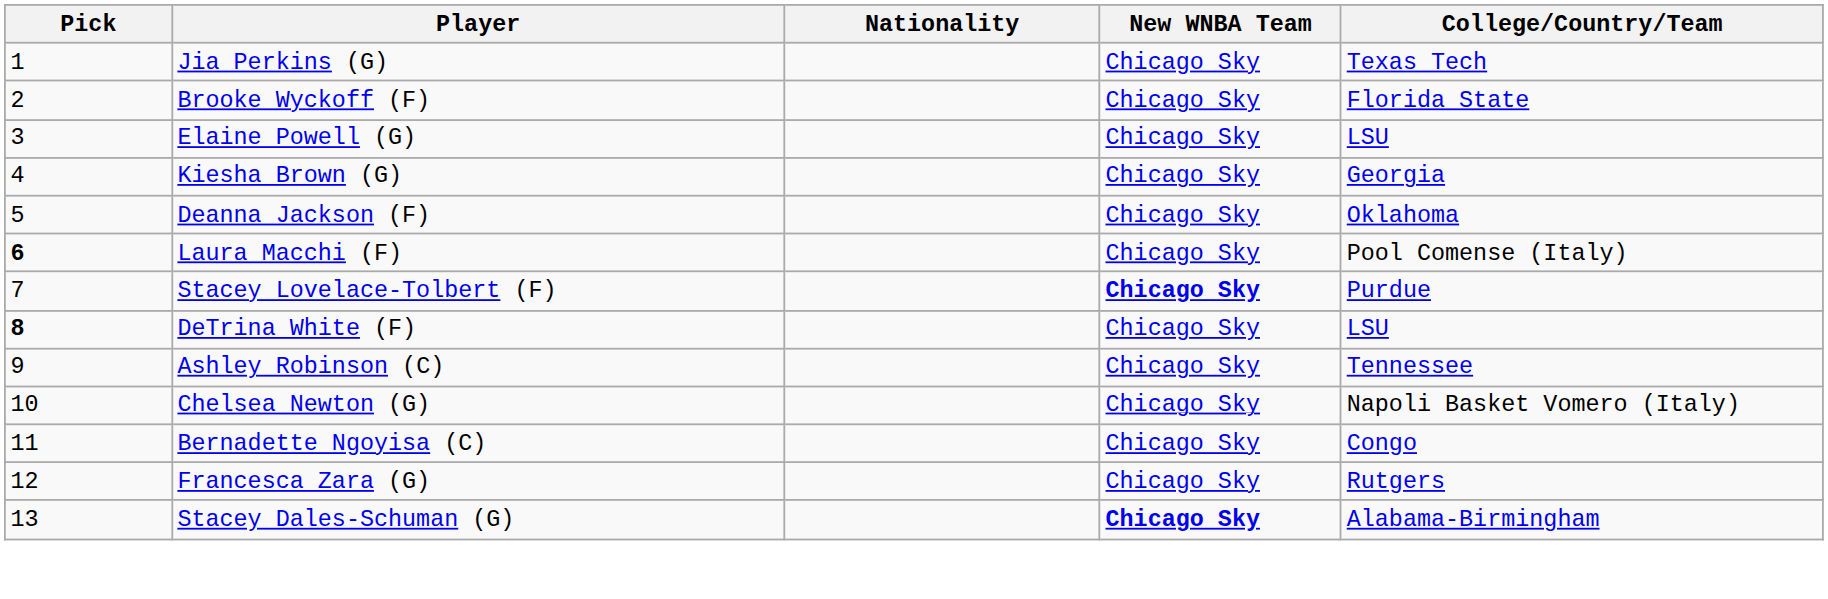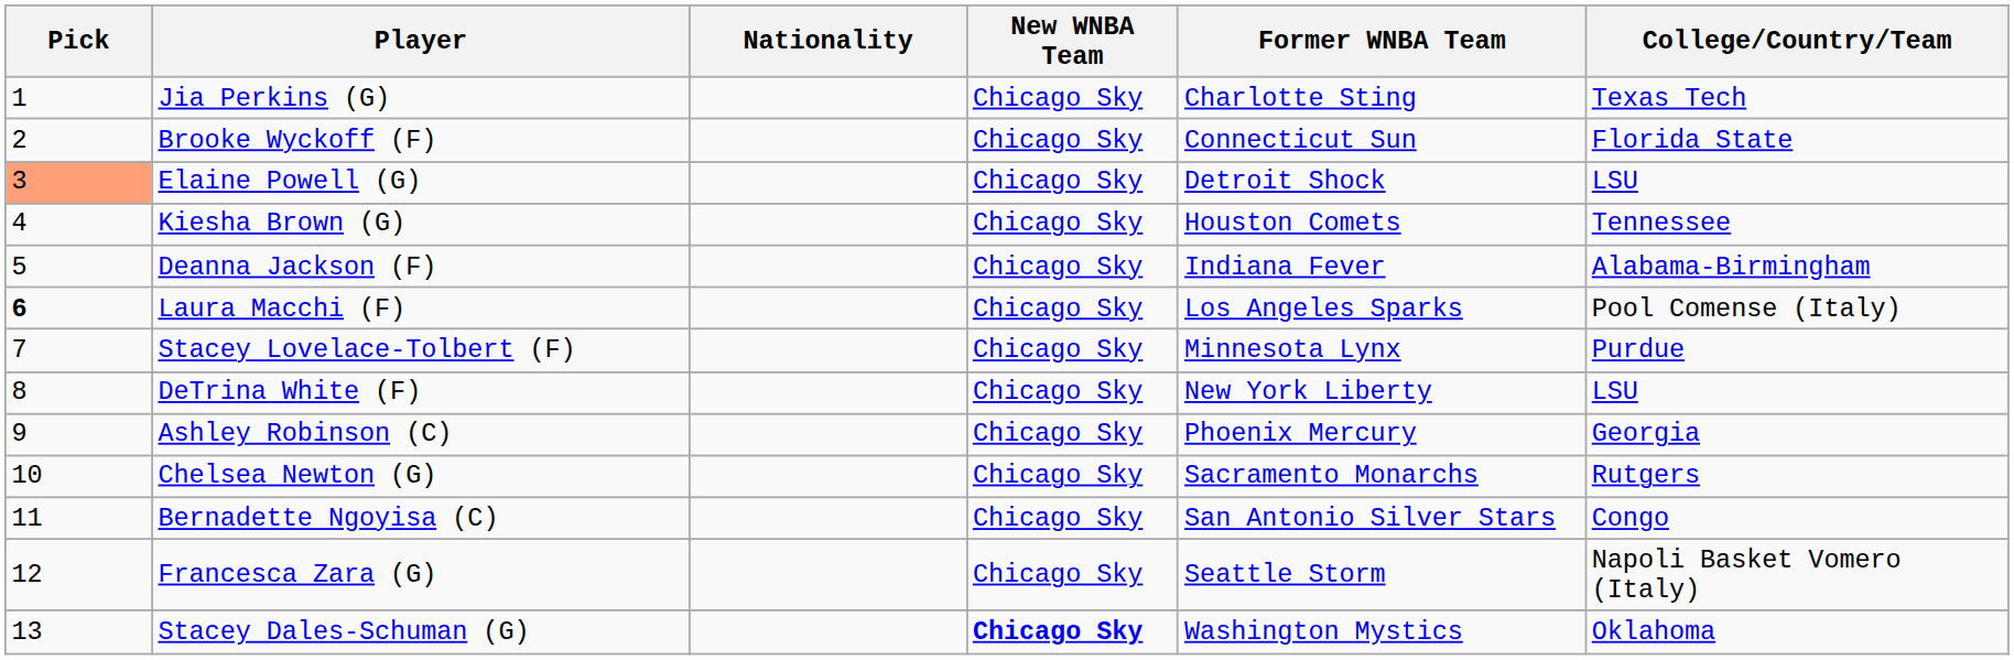+ column: Former WNBA Team | Charlotte Sting | Connecticut Sun | Detroit Shock | Houston Comets | Indiana Fever | Los Angeles Sparks | Minnesota Lynx | New York Liberty | Phoenix Mercury | Sacramento Monarchs | San Antonio Silver Stars | Seattle Storm | Washington Mystics
Elaine Powell (G) | Pick: no background -> lightsalmon background
Kiesha Brown (G) | College/Country/Team: Georgia -> Tennessee
Deanna Jackson (F) | College/Country/Team: Oklahoma -> Alabama-Birmingham
Stacey Lovelace-Tolbert (F) | New WNBA Team: bold -> normal
DeTrina White (F) | Pick: bold -> normal
Ashley Robinson (C) | College/Country/Team: Tennessee -> Georgia
Chelsea Newton (G) | College/Country/Team: Napoli Basket Vomero (Italy) -> Rutgers
Francesca Zara (G) | College/Country/Team: Rutgers -> Napoli Basket Vomero (Italy)
Stacey Dales-Schuman (G) | College/Country/Team: Alabama-Birmingham -> Oklahoma
